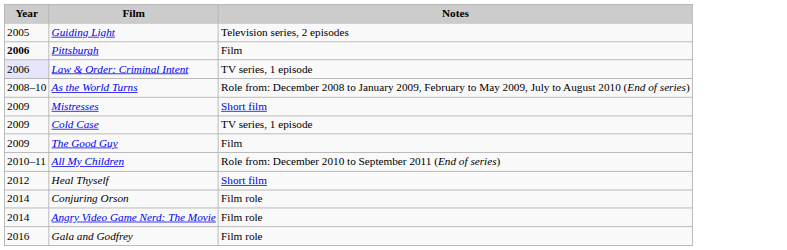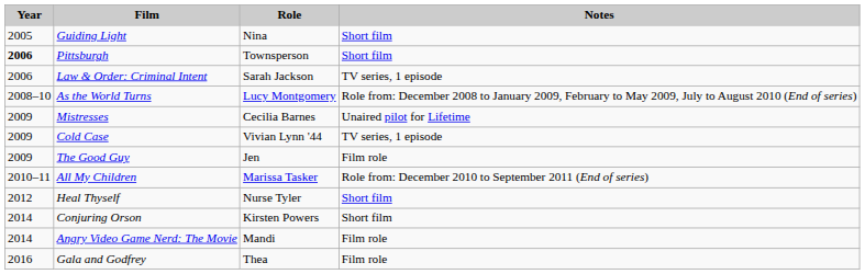+ column: Role | Nina | Townsperson | Sarah Jackson | Lucy Montgomery | Cecilia Barnes | Vivian Lynn '44 | Jen | Marissa Tasker | Nurse Tyler | Kirsten Powers | Mandi | Thea
Guiding Light | Notes: Television series, 2 episodes -> Short film
Pittsburgh | Notes: Film -> Short film
Law & Order: Criminal Intent | Year: lavender background -> no background
Mistresses | Notes: Short film -> Unaired pilot for Lifetime
The Good Guy | Notes: Film -> Film role
Conjuring Orson | Notes: Film role -> Short film
